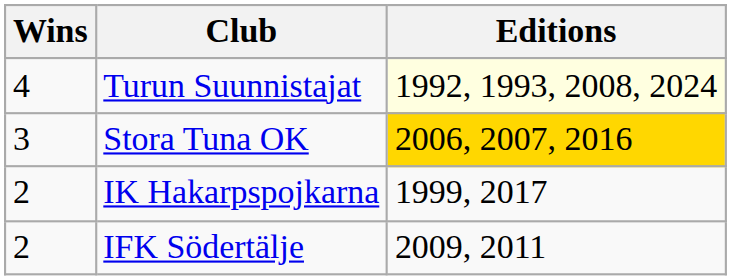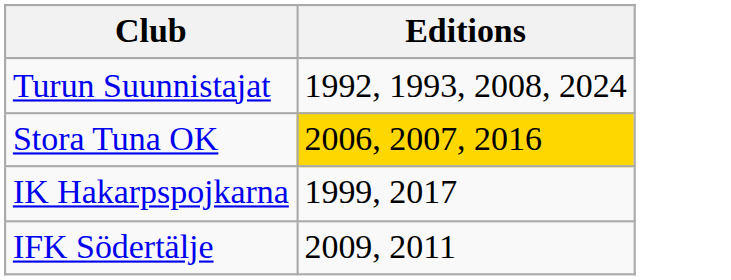- column: Wins | 4 | 3 | 2 | 2
Turun Suunnistajat | Editions: lightyellow background -> no background
